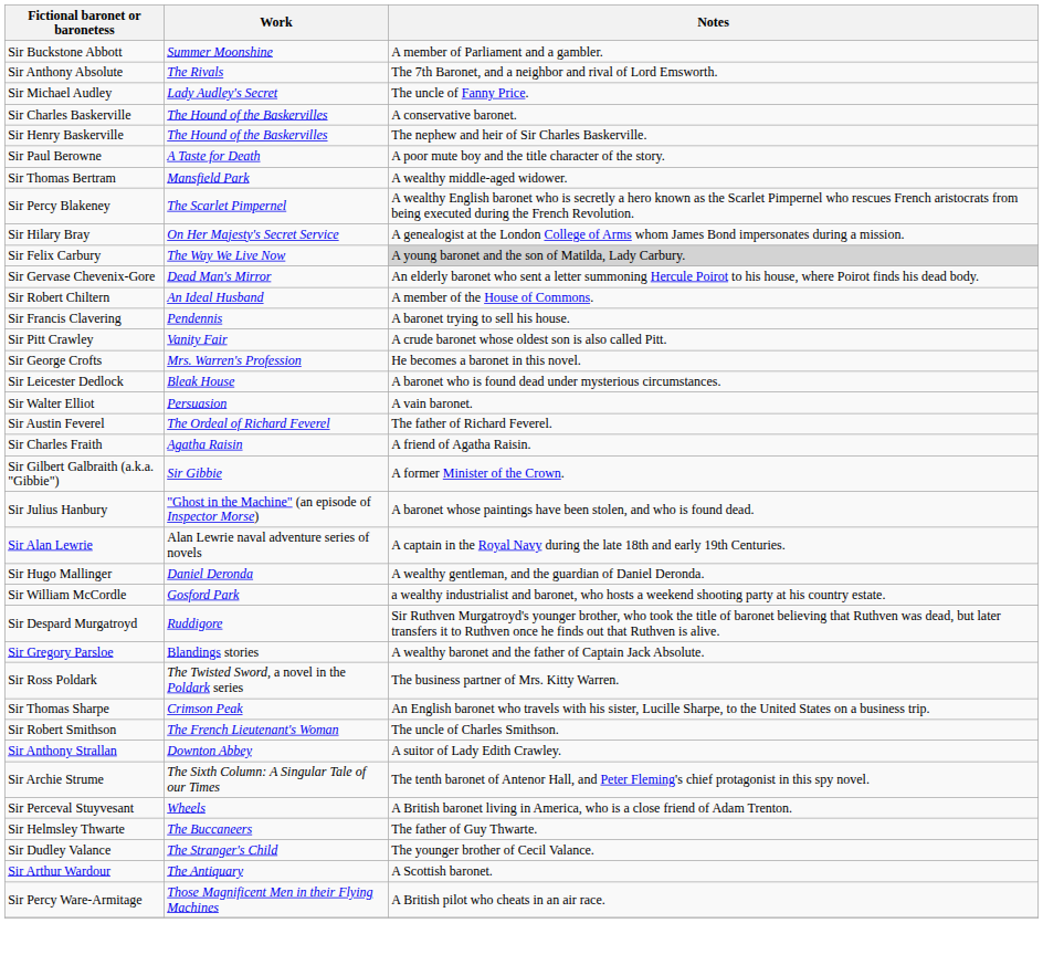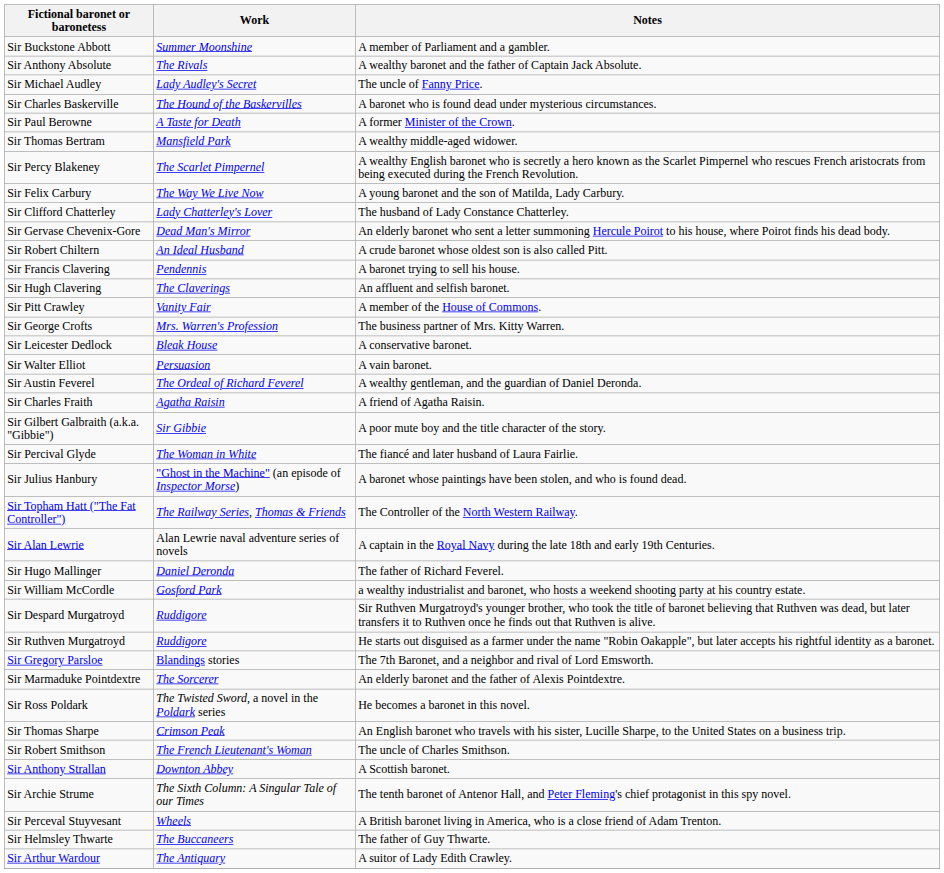Sir Anthony Absolute | Notes: The 7th Baronet, and a neighbor and rival of Lord Emsworth. -> A wealthy baronet and the father of Captain Jack Absolute.
Sir Charles Baskerville | Notes: A conservative baronet. -> A baronet who is found dead under mysterious circumstances.
- row: Sir Henry Baskerville | The Hound of the Baskervilles | The nephew and heir of Sir Charles Baskerville.
Sir Paul Berowne | Notes: A poor mute boy and the title character of the story. -> A former Minister of the Crown.
- row: Sir Hilary Bray | On Her Majesty's Secret Service | A genealogist at the London College of Arms whom James Bond impersonates during a mission.
Sir Felix Carbury | Notes: lightgrey background -> no background
+ row: Sir Clifford Chatterley | Lady Chatterley's Lover | The husband of Lady Constance Chatterley.
Sir Robert Chiltern | Notes: A member of the House of Commons. -> A crude baronet whose oldest son is also called Pitt.
+ row: Sir Hugh Clavering | The Claverings | An affluent and selfish baronet.
Sir Pitt Crawley | Notes: A crude baronet whose oldest son is also called Pitt. -> A member of the House of Commons.
Sir George Crofts | Notes: He becomes a baronet in this novel. -> The business partner of Mrs. Kitty Warren.
Sir Leicester Dedlock | Notes: A baronet who is found dead under mysterious circumstances. -> A conservative baronet.
Sir Austin Feverel | Notes: The father of Richard Feverel. -> A wealthy gentleman, and the guardian of Daniel Deronda.
Sir Gilbert Galbraith (a.k.a. "Gibbie") | Notes: A former Minister of the Crown. -> A poor mute boy and the title character of the story.
+ row: Sir Percival Glyde | The Woman in White | The fiancé and later husband of Laura Fairlie.
+ row: Sir Topham Hatt ("The Fat Controller") | The Railway Series, Thomas & Friends | The Controller of the North Western Railway.
Sir Hugo Mallinger | Notes: A wealthy gentleman, and the guardian of Daniel Deronda. -> The father of Richard Feverel.
+ row: Sir Ruthven Murgatroyd | Ruddigore | He starts out disguised as a farmer under the name "Robin Oakapple", but later accepts his rightful identity as a baronet.
Sir Gregory Parsloe | Notes: A wealthy baronet and the father of Captain Jack Absolute. -> The 7th Baronet, and a neighbor and rival of Lord Emsworth.
+ row: Sir Marmaduke Pointdextre | The Sorcerer | An elderly baronet and the father of Alexis Pointdextre.
Sir Ross Poldark | Notes: The business partner of Mrs. Kitty Warren. -> He becomes a baronet in this novel.
Sir Anthony Strallan | Notes: A suitor of Lady Edith Crawley. -> A Scottish baronet.
- row: Sir Dudley Valance | The Stranger's Child | The younger brother of Cecil Valance.
Sir Arthur Wardour | Notes: A Scottish baronet. -> A suitor of Lady Edith Crawley.
- row: Sir Percy Ware-Armitage | Those Magnificent Men in their Flying Machines | A British pilot who cheats in an air race.
